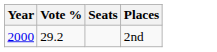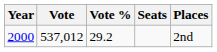+ column: Vote | 537,012
